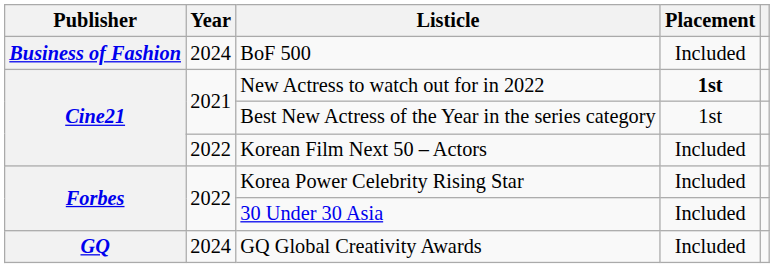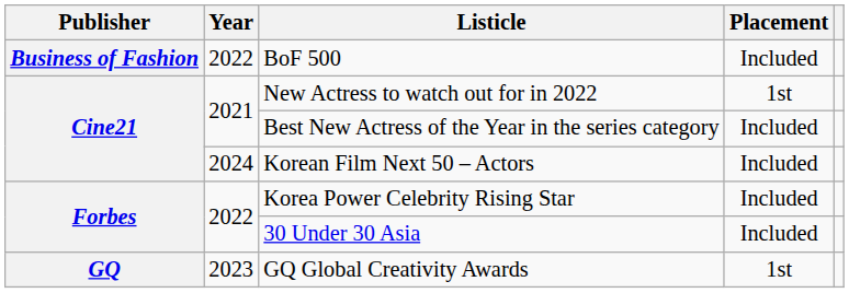BoF 500 | Year: 2024 -> 2022
New Actress to watch out for in 2022 | Placement: bold -> normal
Best New Actress of the Year in the series category | Placement: 1st -> Included
Korean Film Next 50 – Actors | Year: 2022 -> 2024
GQ Global Creativity Awards | Year: 2024 -> 2023
GQ Global Creativity Awards | Placement: Included -> 1st
